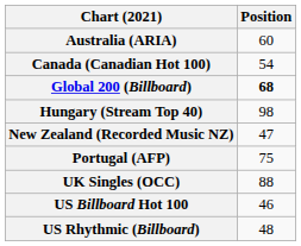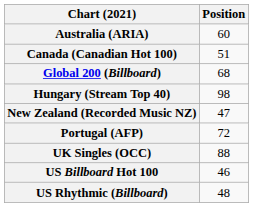Canada (Canadian Hot 100) | Position: 54 -> 51
Global 200 (Billboard) | Position: bold -> normal
Portugal (AFP) | Position: 75 -> 72
